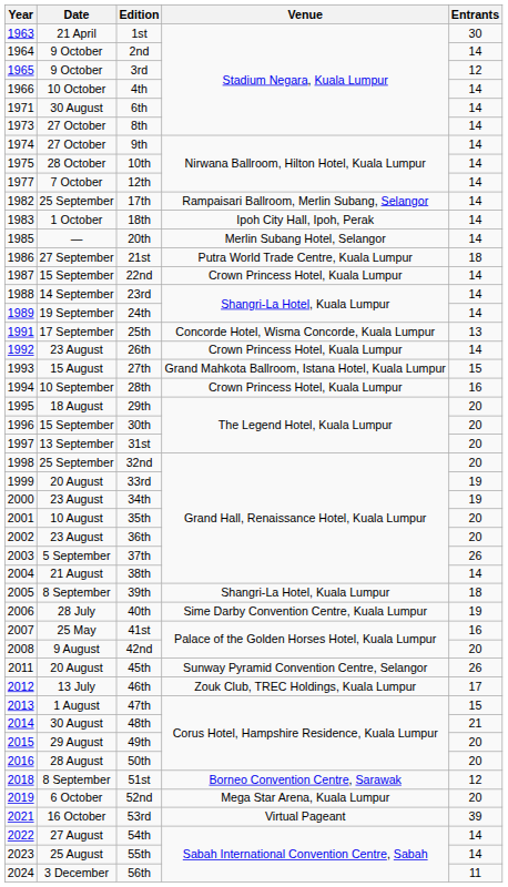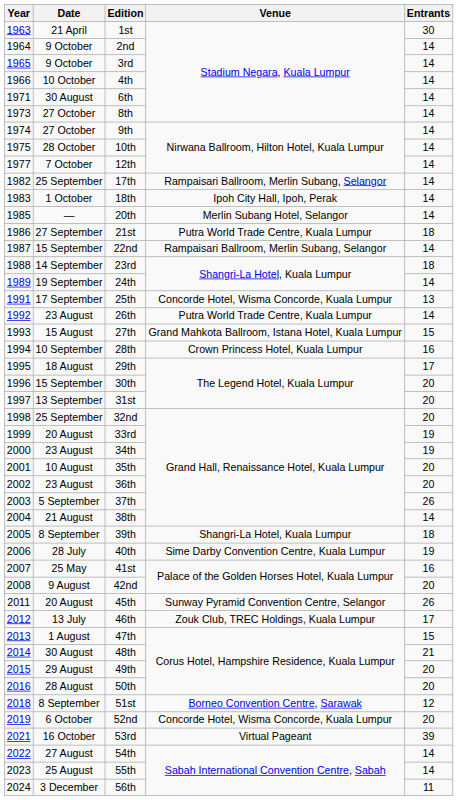3rd | Entrants: 12 -> 14
22nd | Venue: Crown Princess Hotel, Kuala Lumpur -> Rampaisari Ballroom, Merlin Subang, Selangor
23rd | Entrants: 14 -> 18
26th | Venue: Crown Princess Hotel, Kuala Lumpur -> Putra World Trade Centre, Kuala Lumpur
29th | Entrants: 20 -> 17
52nd | Venue: Mega Star Arena, Kuala Lumpur -> Concorde Hotel, Wisma Concorde, Kuala Lumpur
